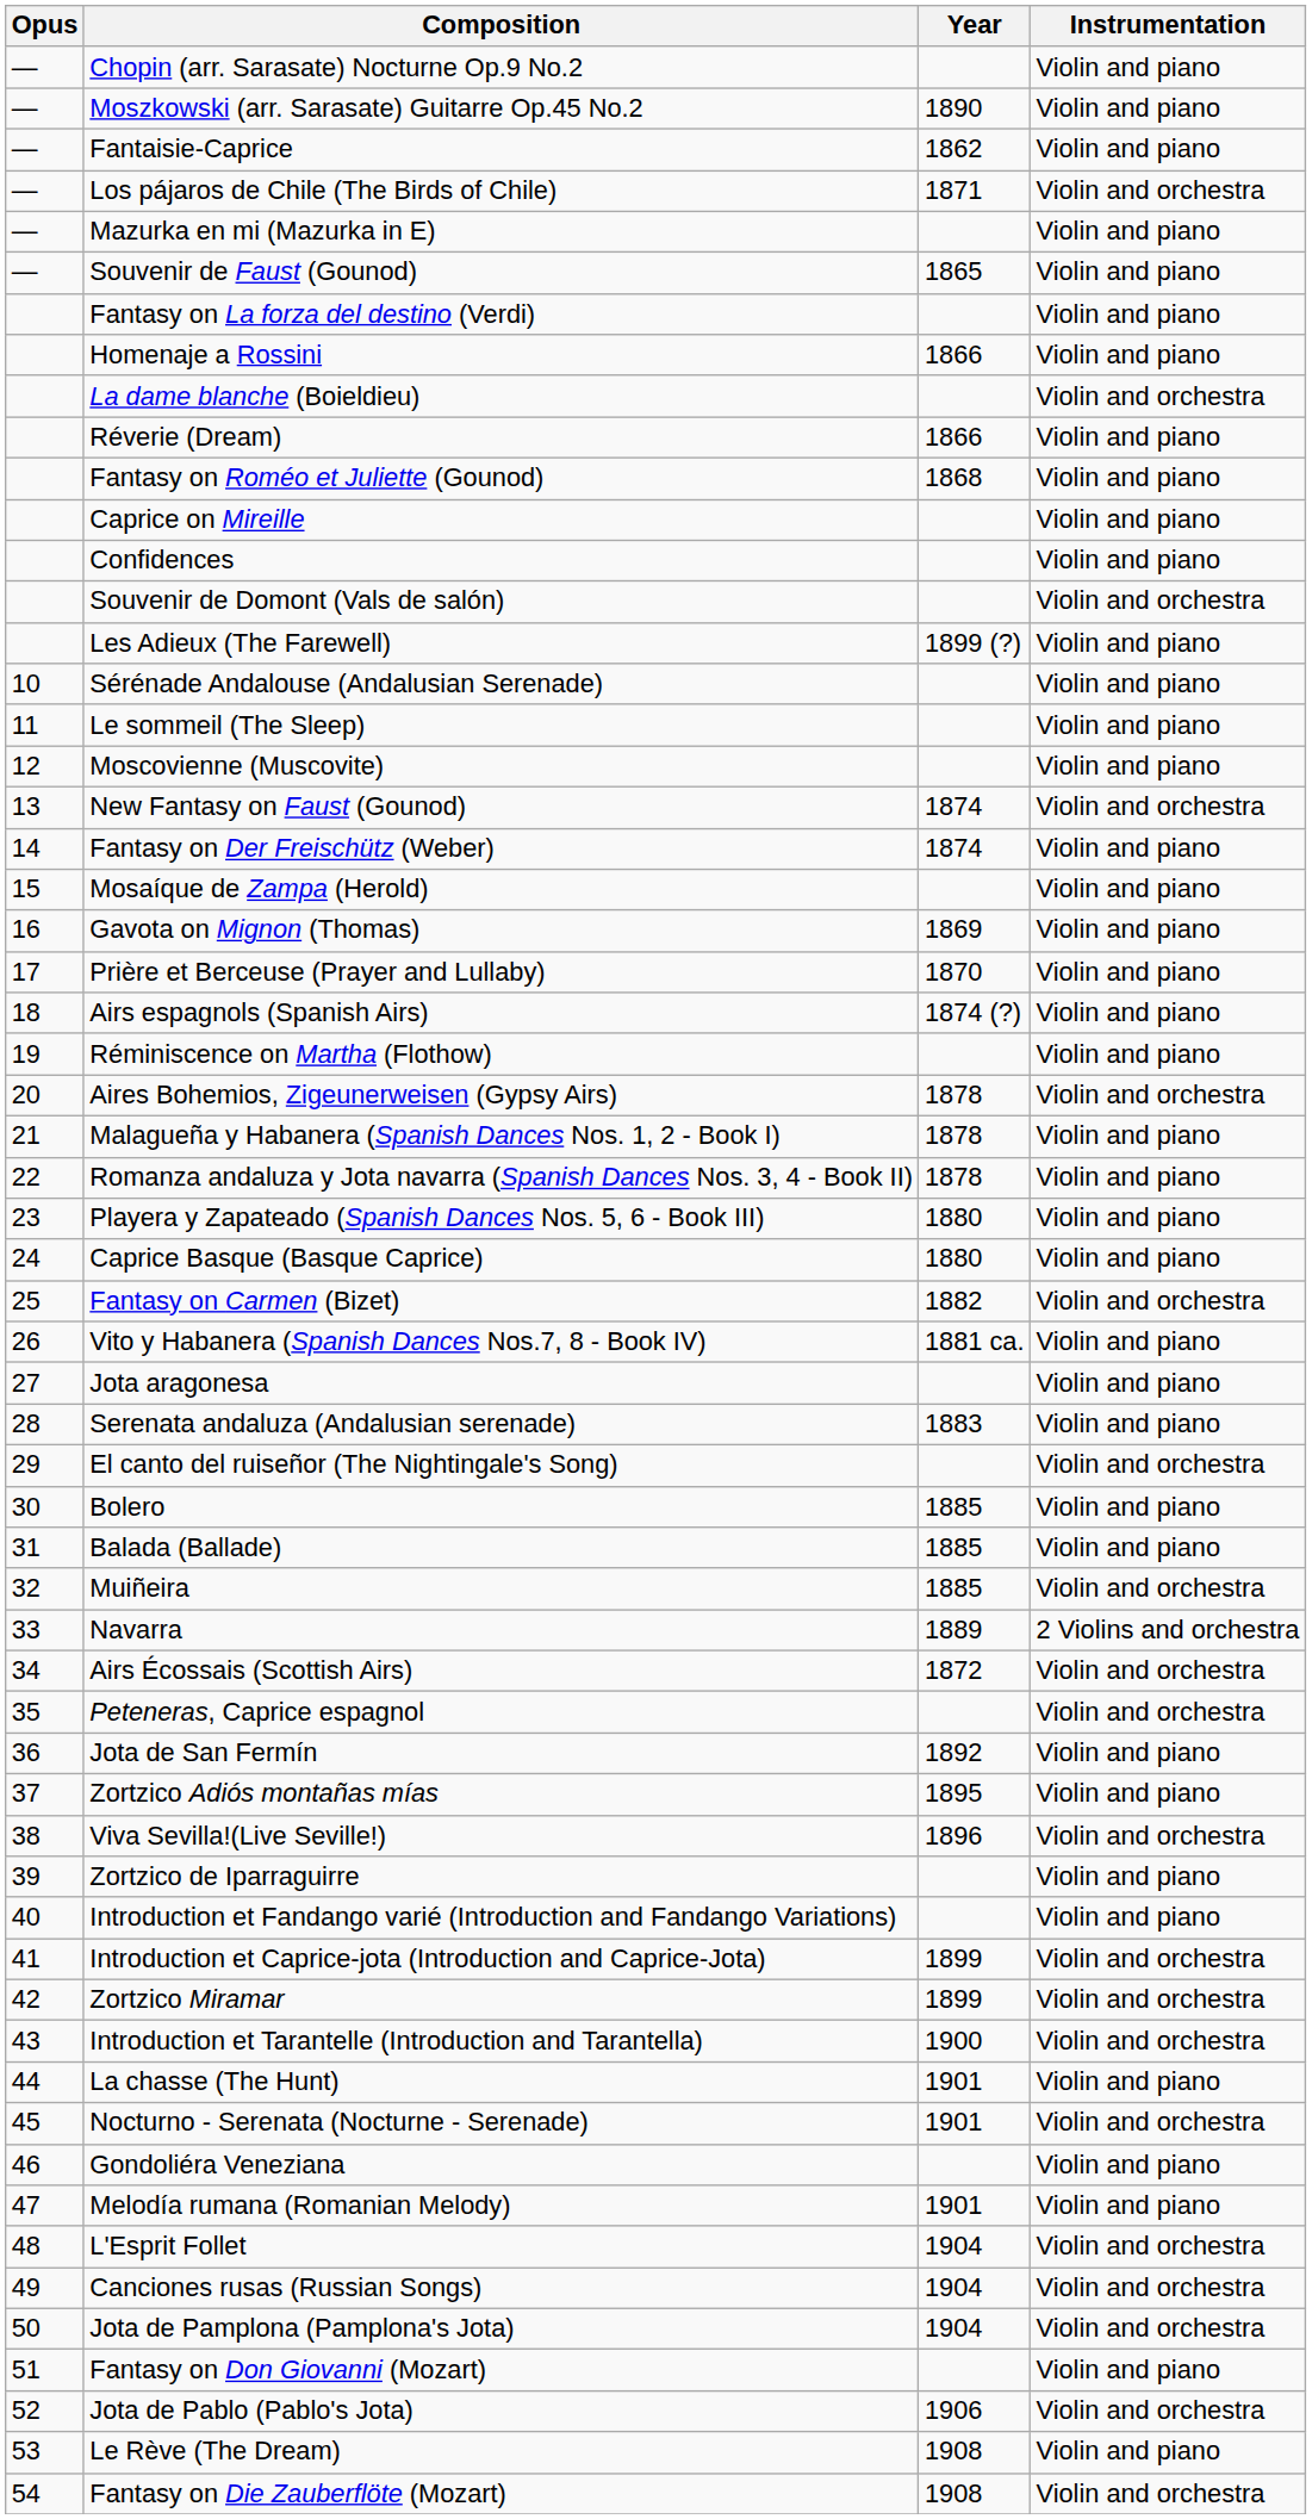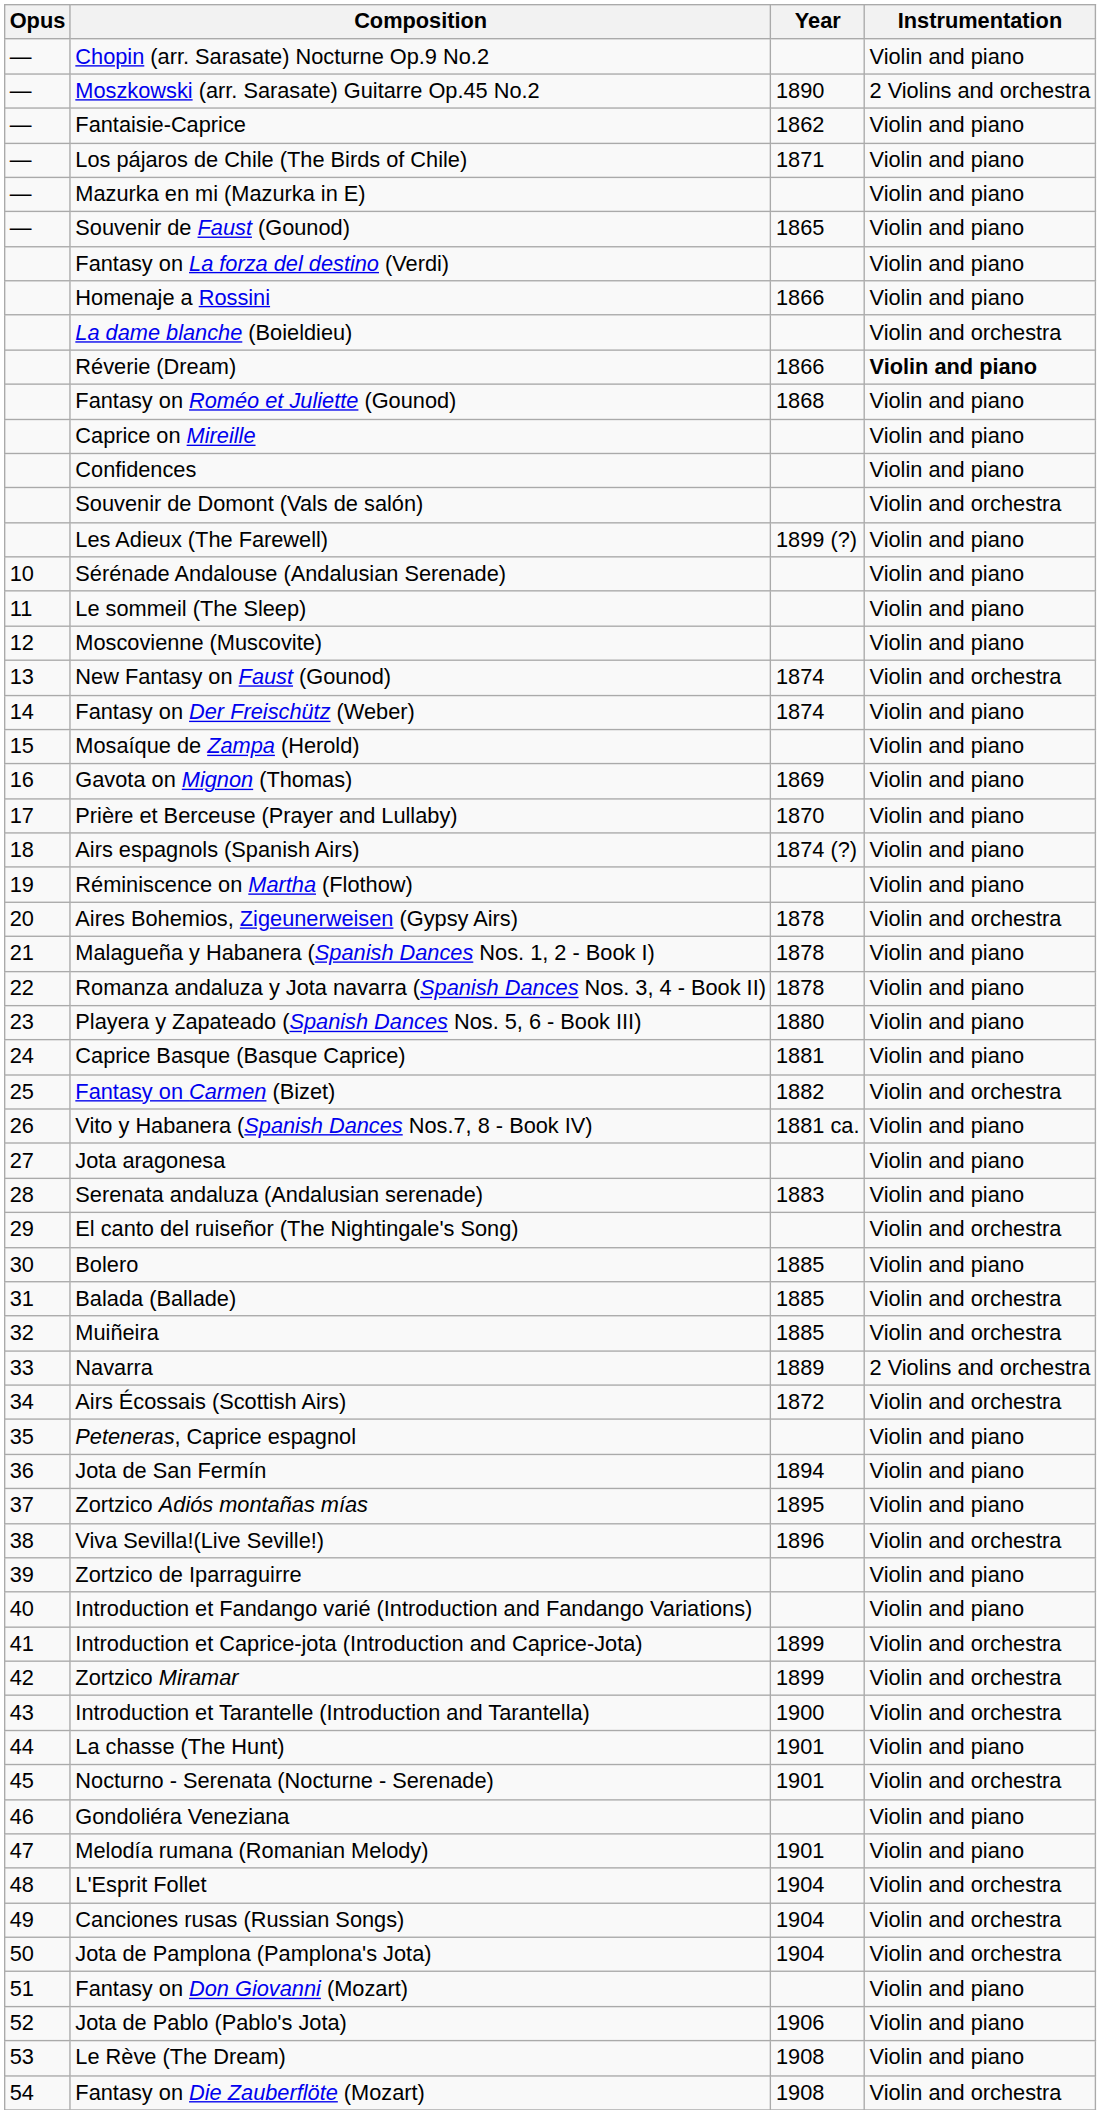Moszkowski (arr. Sarasate) Guitarre Op.45 No.2 | Instrumentation: Violin and piano -> 2 Violins and orchestra
Los pájaros de Chile (The Birds of Chile) | Instrumentation: Violin and orchestra -> Violin and piano
Réverie (Dream) | Instrumentation: normal -> bold
Caprice Basque (Basque Caprice) | Year: 1880 -> 1881
Balada (Ballade) | Instrumentation: Violin and piano -> Violin and orchestra
Peteneras, Caprice espagnol | Instrumentation: Violin and orchestra -> Violin and piano
Jota de San Fermín | Year: 1892 -> 1894
Jota de Pablo (Pablo's Jota) | Instrumentation: Violin and orchestra -> Violin and piano
